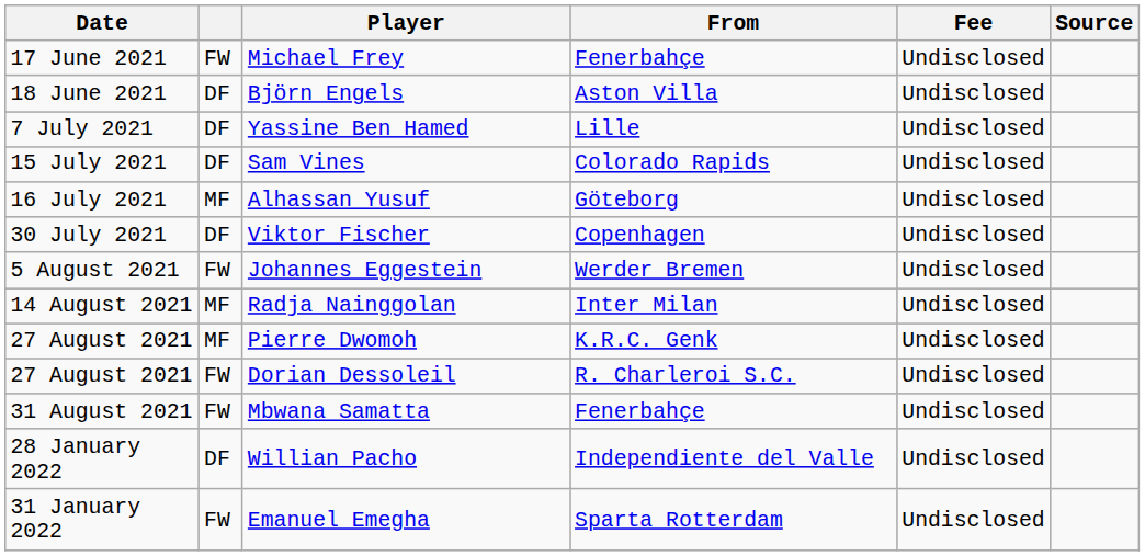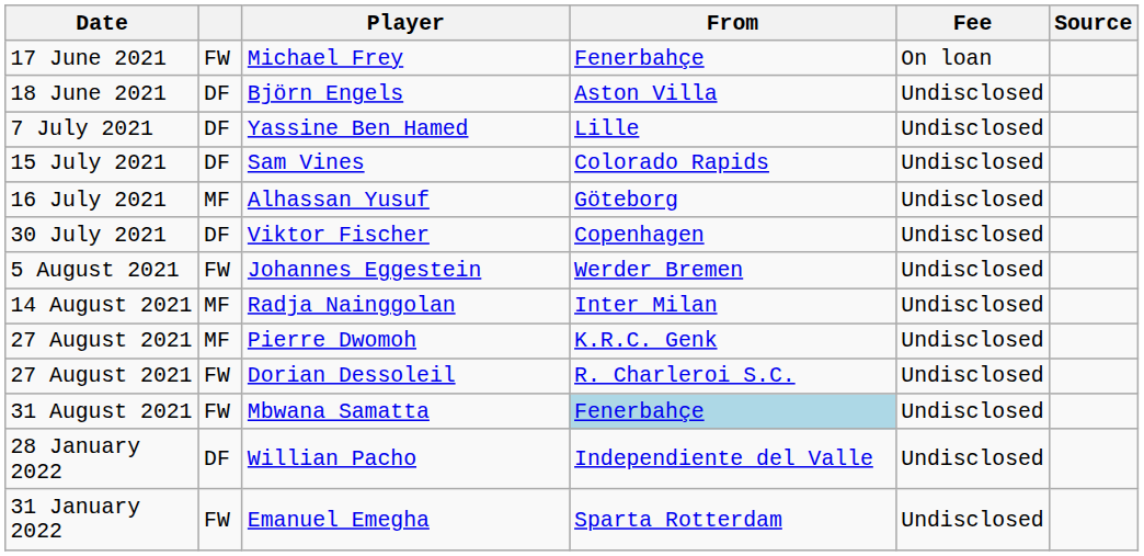Michael Frey | Fee: Undisclosed -> On loan
Mbwana Samatta | From: no background -> lightblue background
